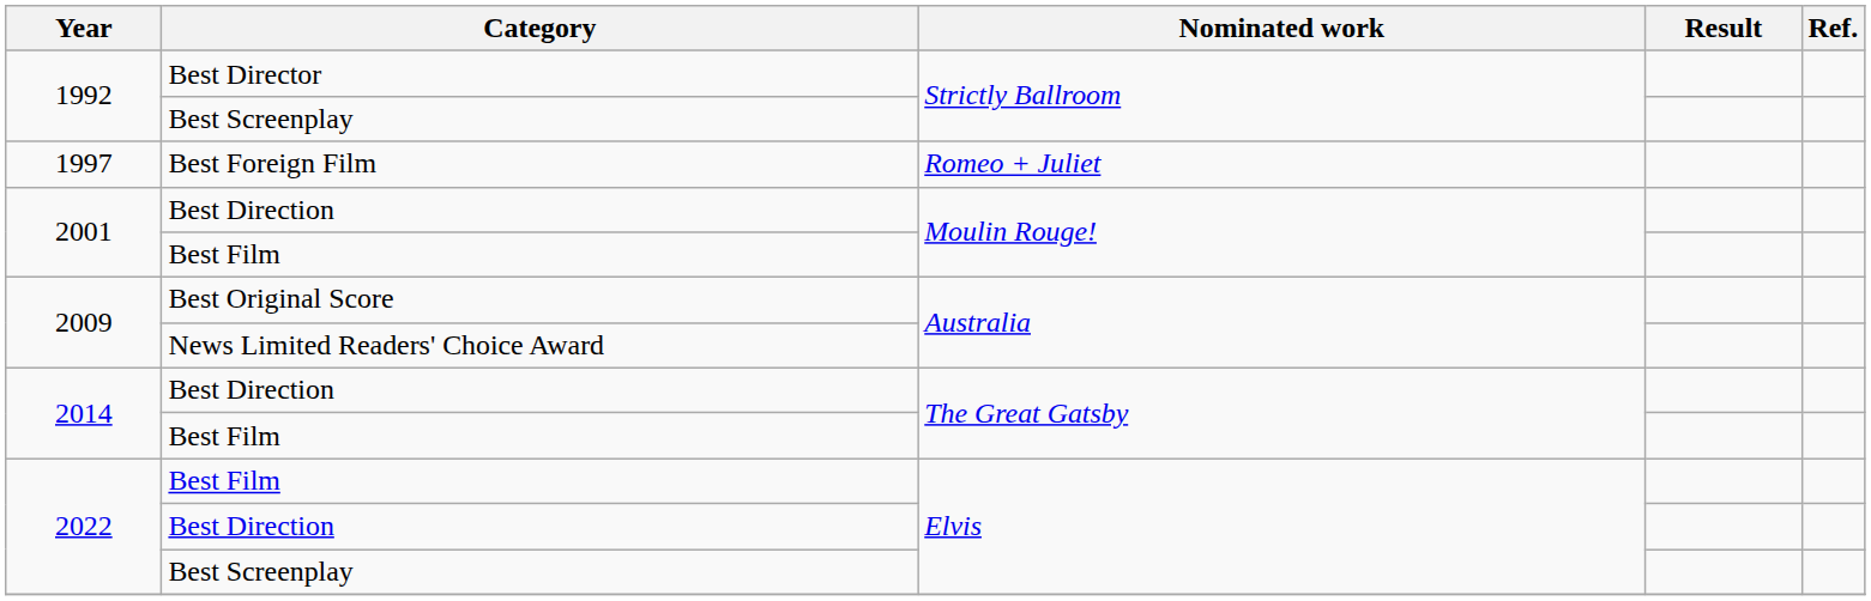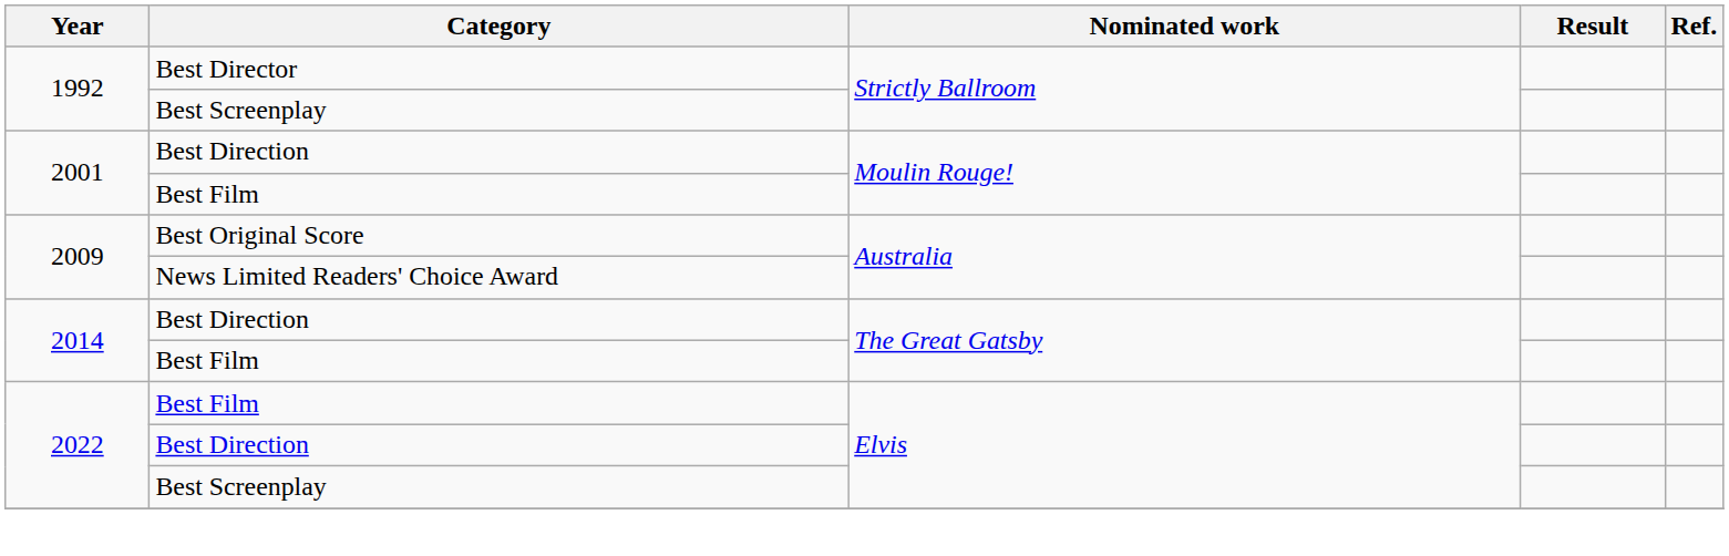- row: 1997 | Best Foreign Film | Romeo + Juliet
